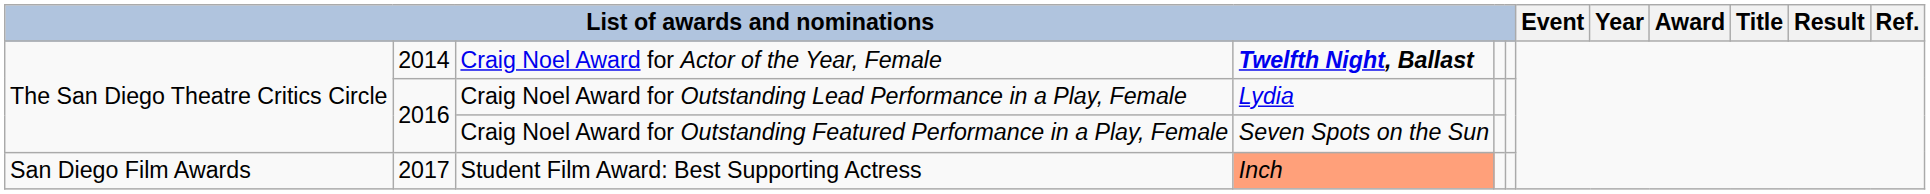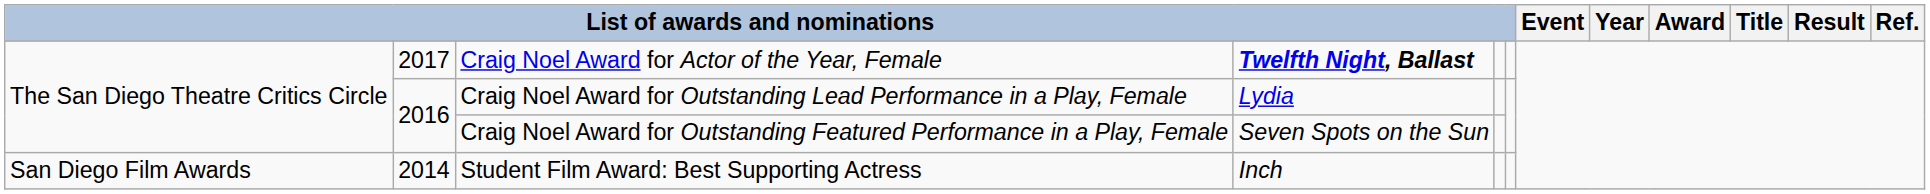Craig Noel Award for Actor of the Year, Female | column 2: 2014 -> 2017
Student Film Award: Best Supporting Actress | column 2: 2017 -> 2014
Student Film Award: Best Supporting Actress | column 4: lightsalmon background -> no background
